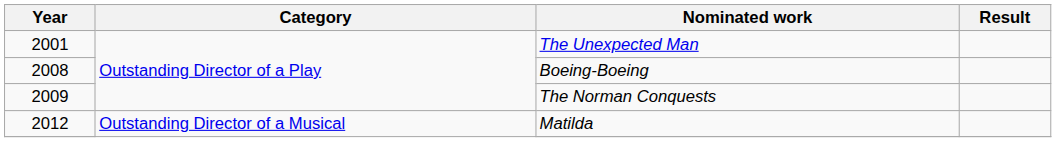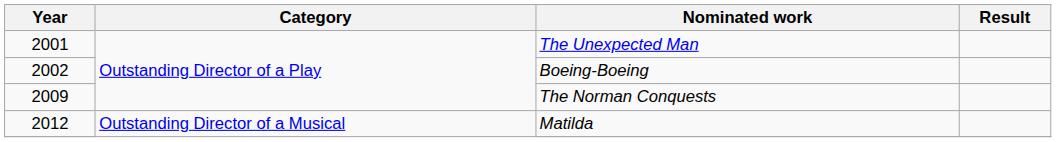Boeing-Boeing | Year: 2008 -> 2002
